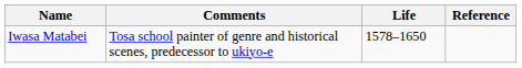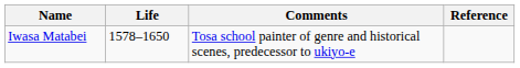columns swapped: Life <-> Comments
